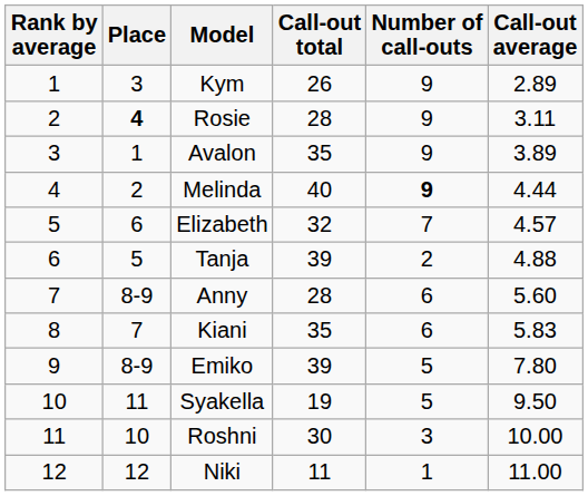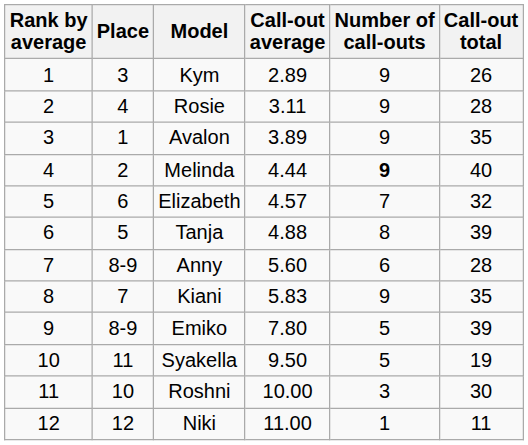columns swapped: Call-out total <-> Call-out average
Rosie | Place: bold -> normal
Tanja | Number of call-outs: 2 -> 8
Kiani | Number of call-outs: 6 -> 9
